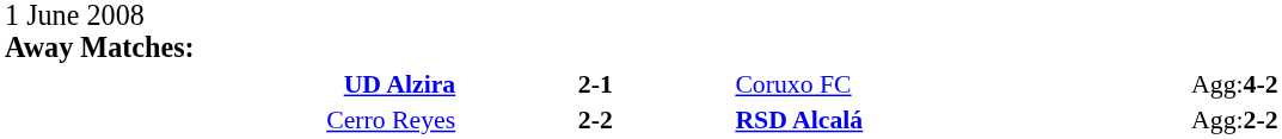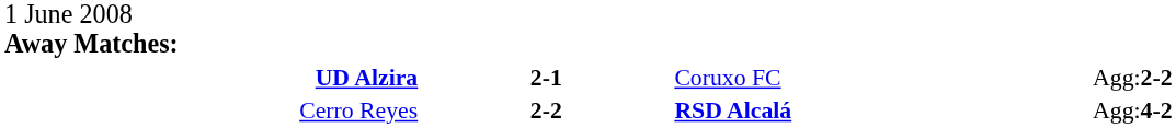UD Alzira | column 4: Agg:4-2 -> Agg:2-2
Cerro Reyes | column 4: Agg:2-2 -> Agg:4-2
